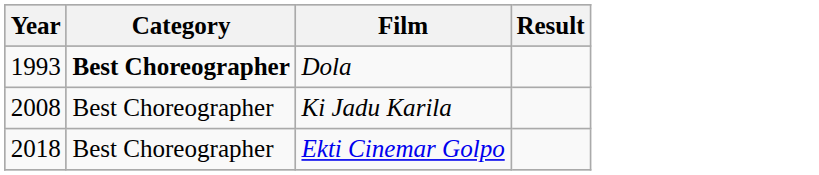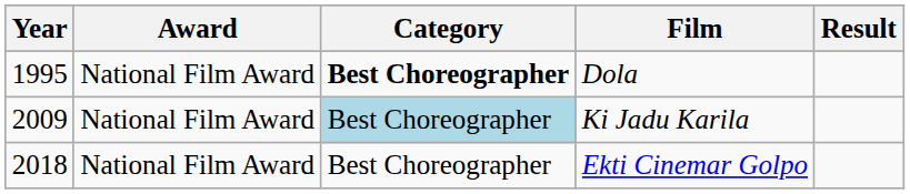+ column: Award | National Film Award | National Film Award | National Film Award
Dola | Year: 1993 -> 1995
Ki Jadu Karila | Year: 2008 -> 2009
Ki Jadu Karila | Category: no background -> lightblue background
